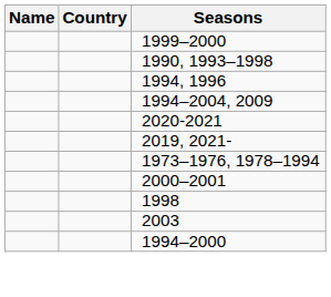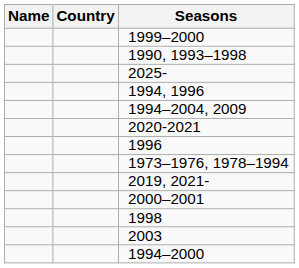+ row: 2025-
+ row: 1996
rows swapped: 2019, 2021- <-> 1973–1976, 1978–1994
